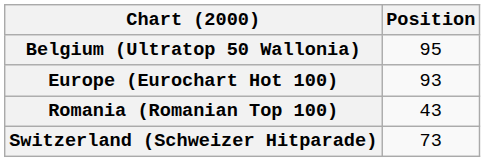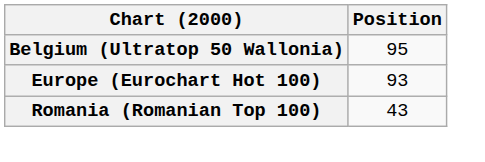- row: Switzerland (Schweizer Hitparade) | 73
